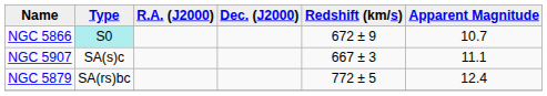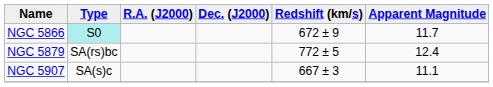NGC 5866 | Apparent Magnitude: 10.7 -> 11.7
rows swapped: NGC 5879 <-> NGC 5907
